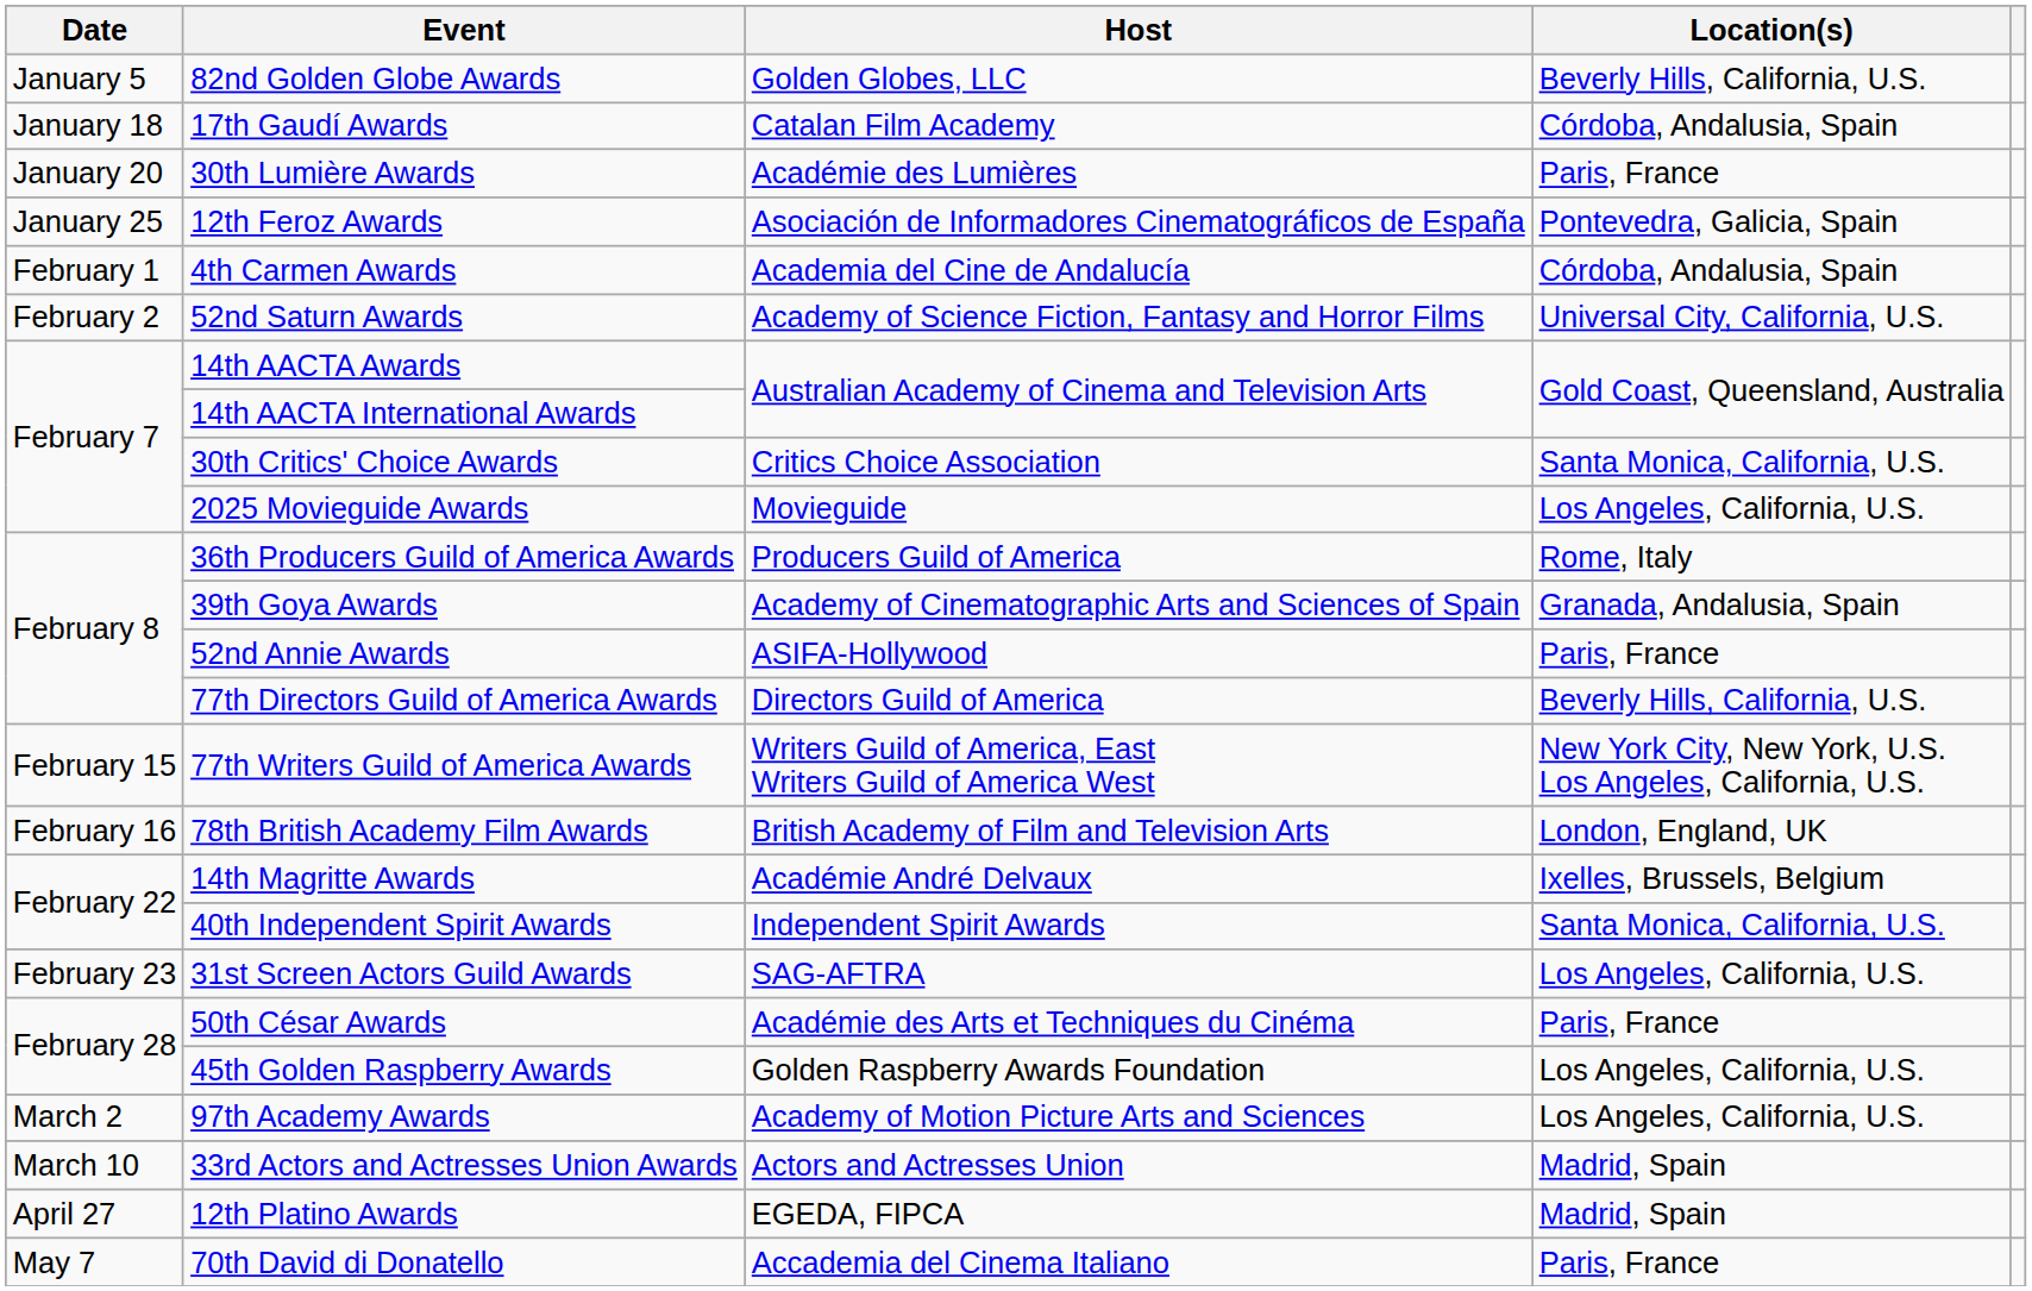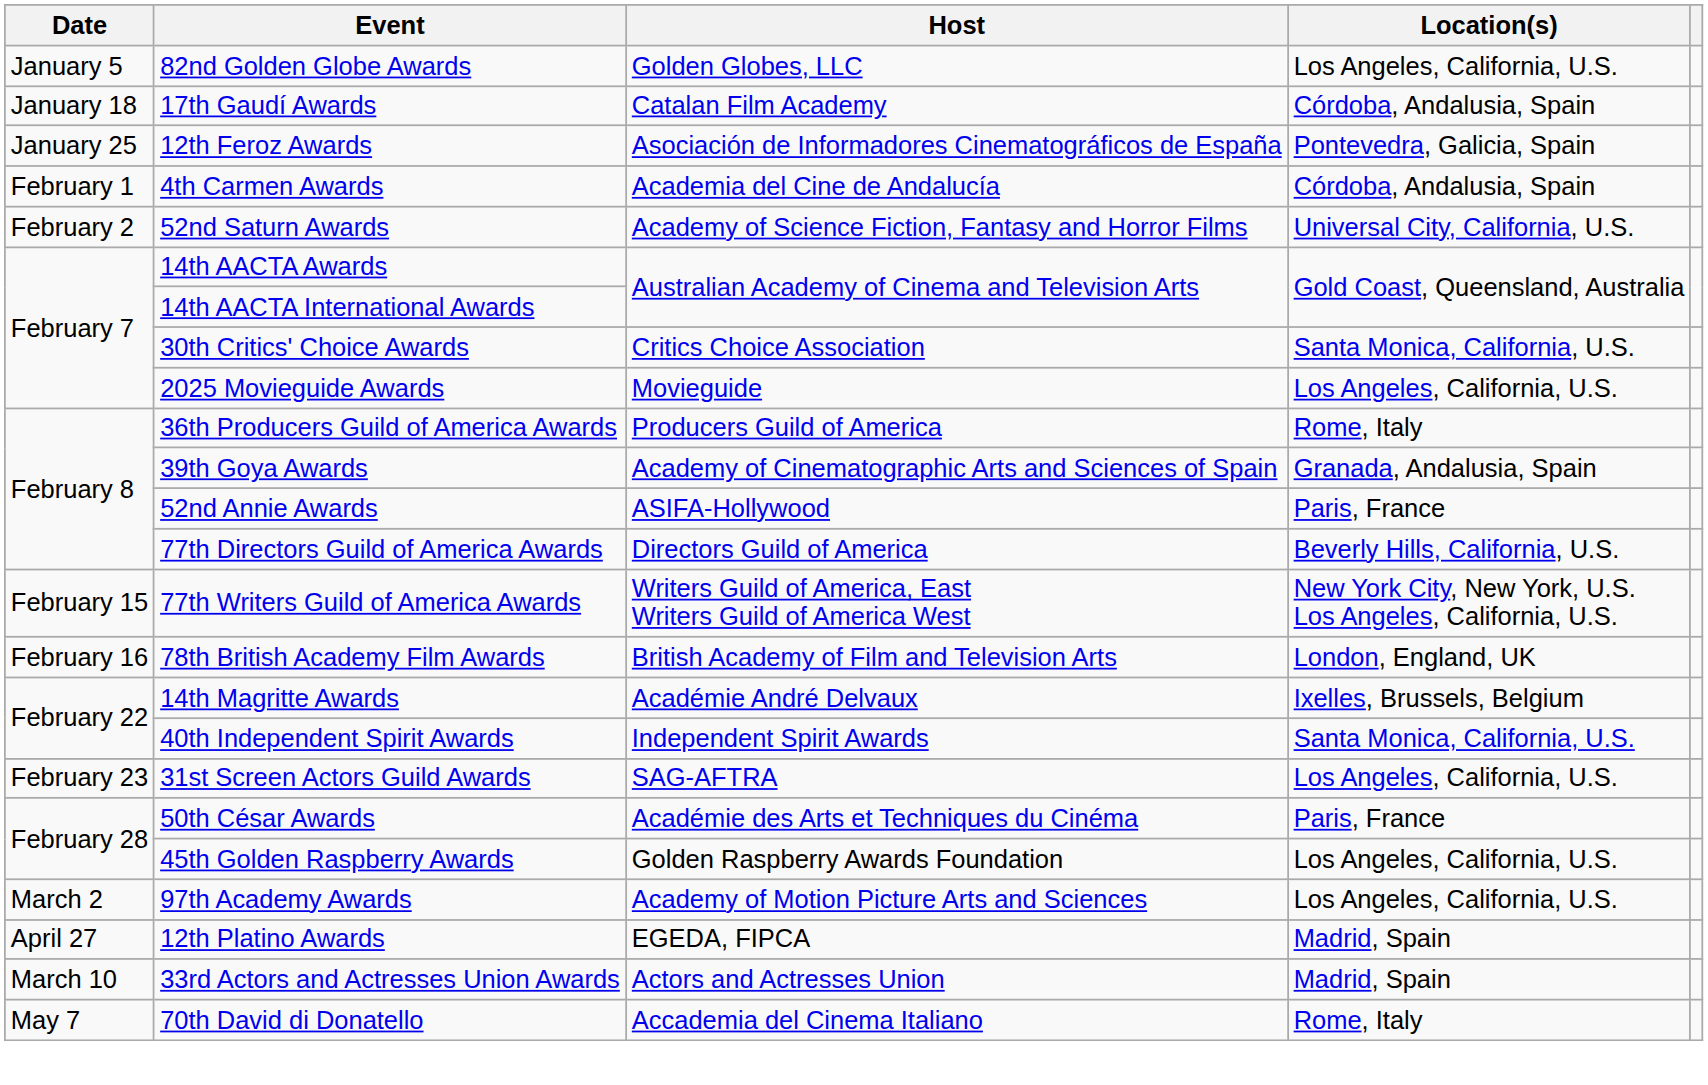82nd Golden Globe Awards | Location(s): Beverly Hills, California, U.S. -> Los Angeles, California, U.S.
- row: January 20 | 30th Lumière Awards | Académie des Lumières | Paris, France
rows swapped: 33rd Actors and Actresses Union Awards <-> 12th Platino Awards
70th David di Donatello | Location(s): Paris, France -> Rome, Italy
